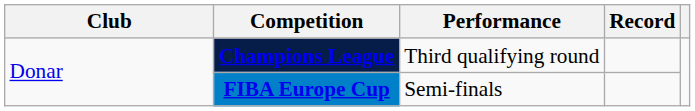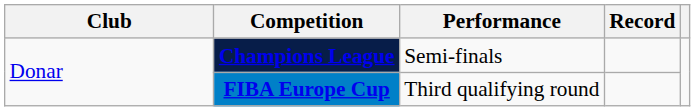Champions League | Performance: Third qualifying round -> Semi-finals
FIBA Europe Cup | Performance: Semi-finals -> Third qualifying round
